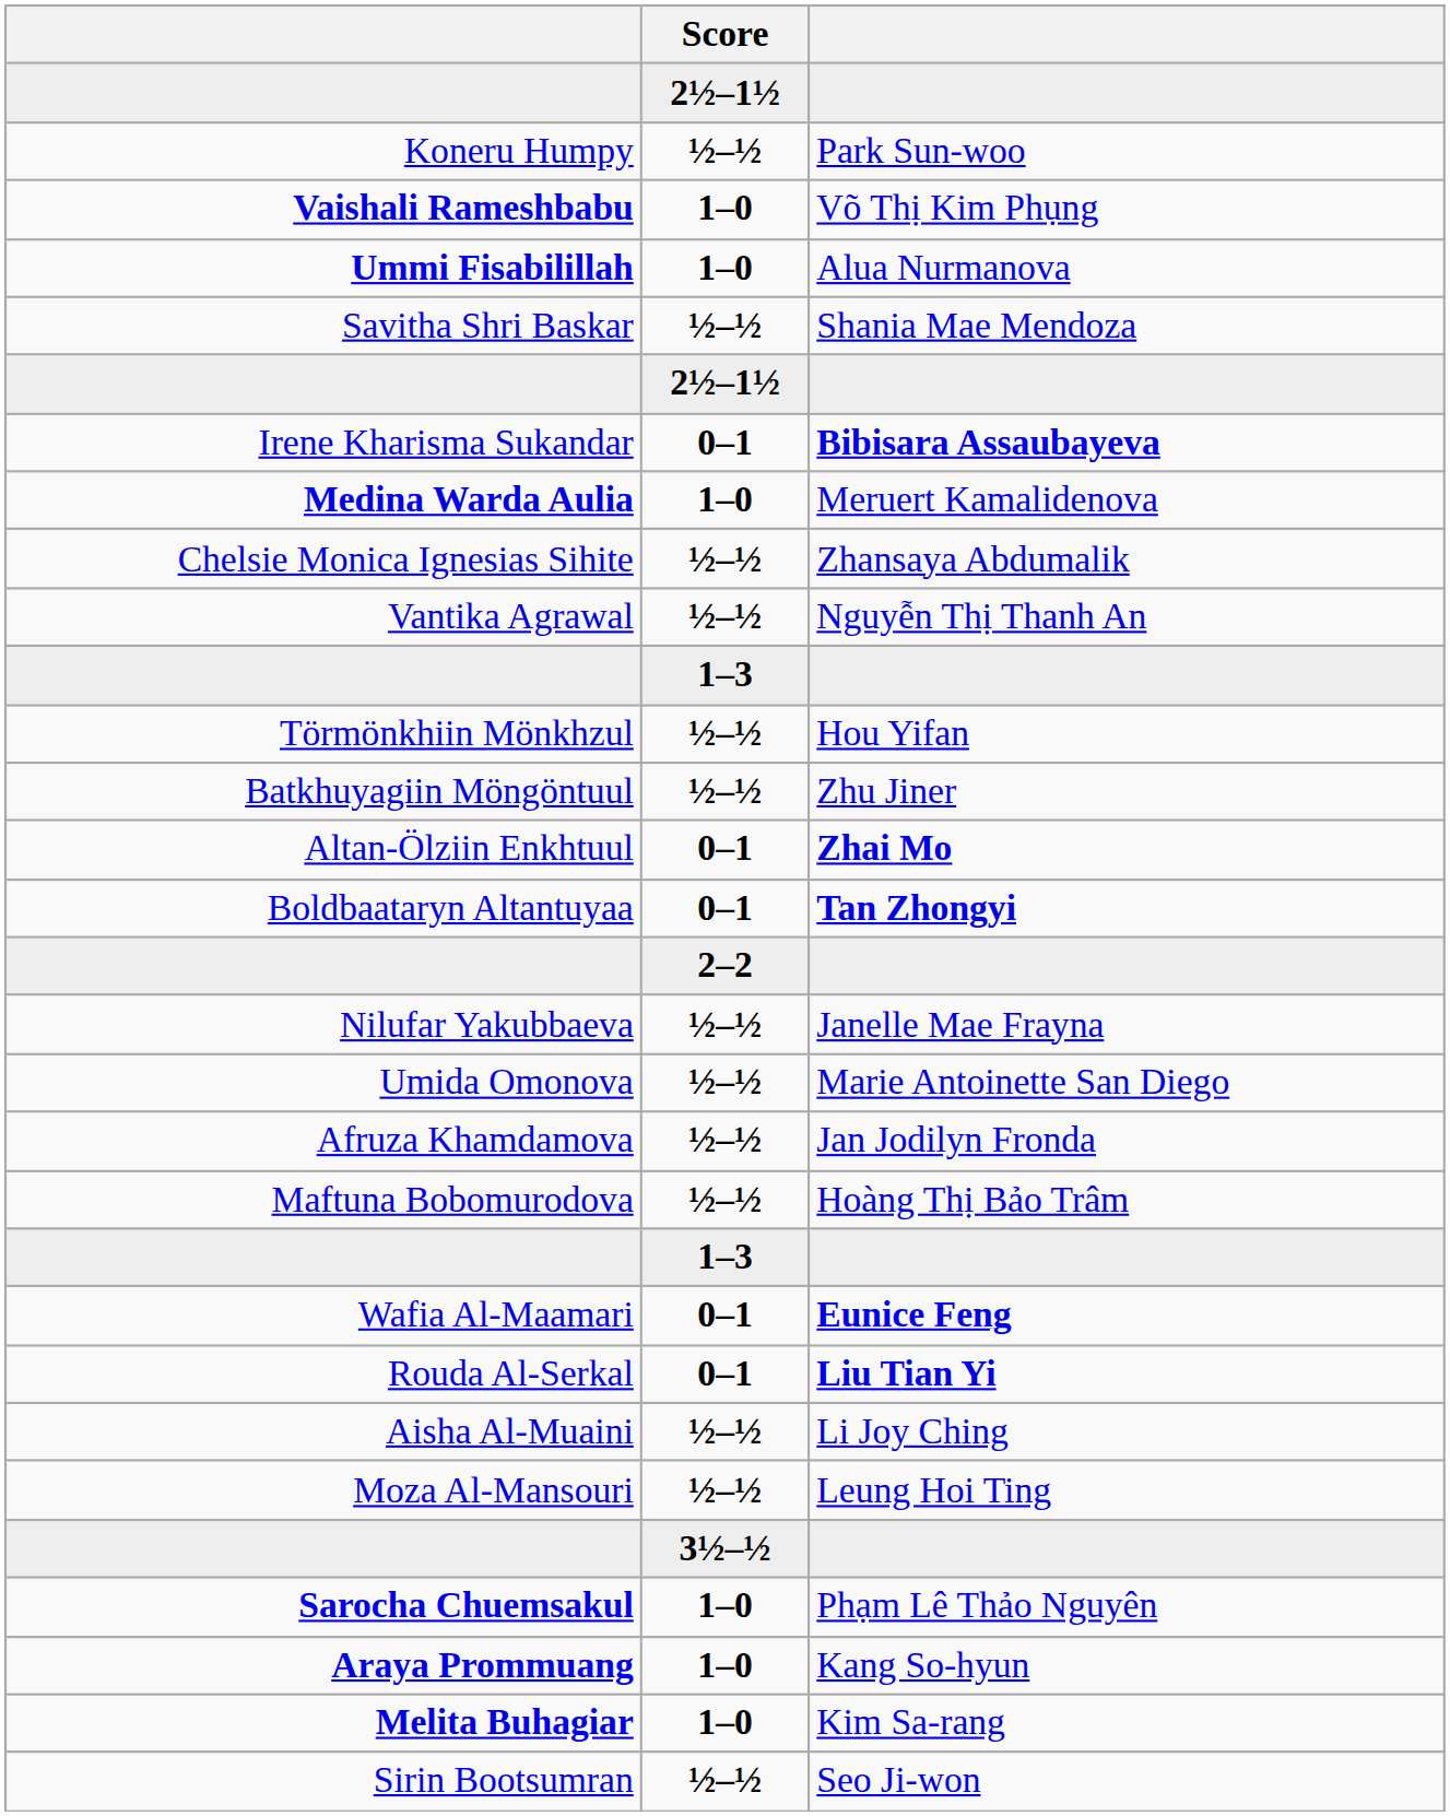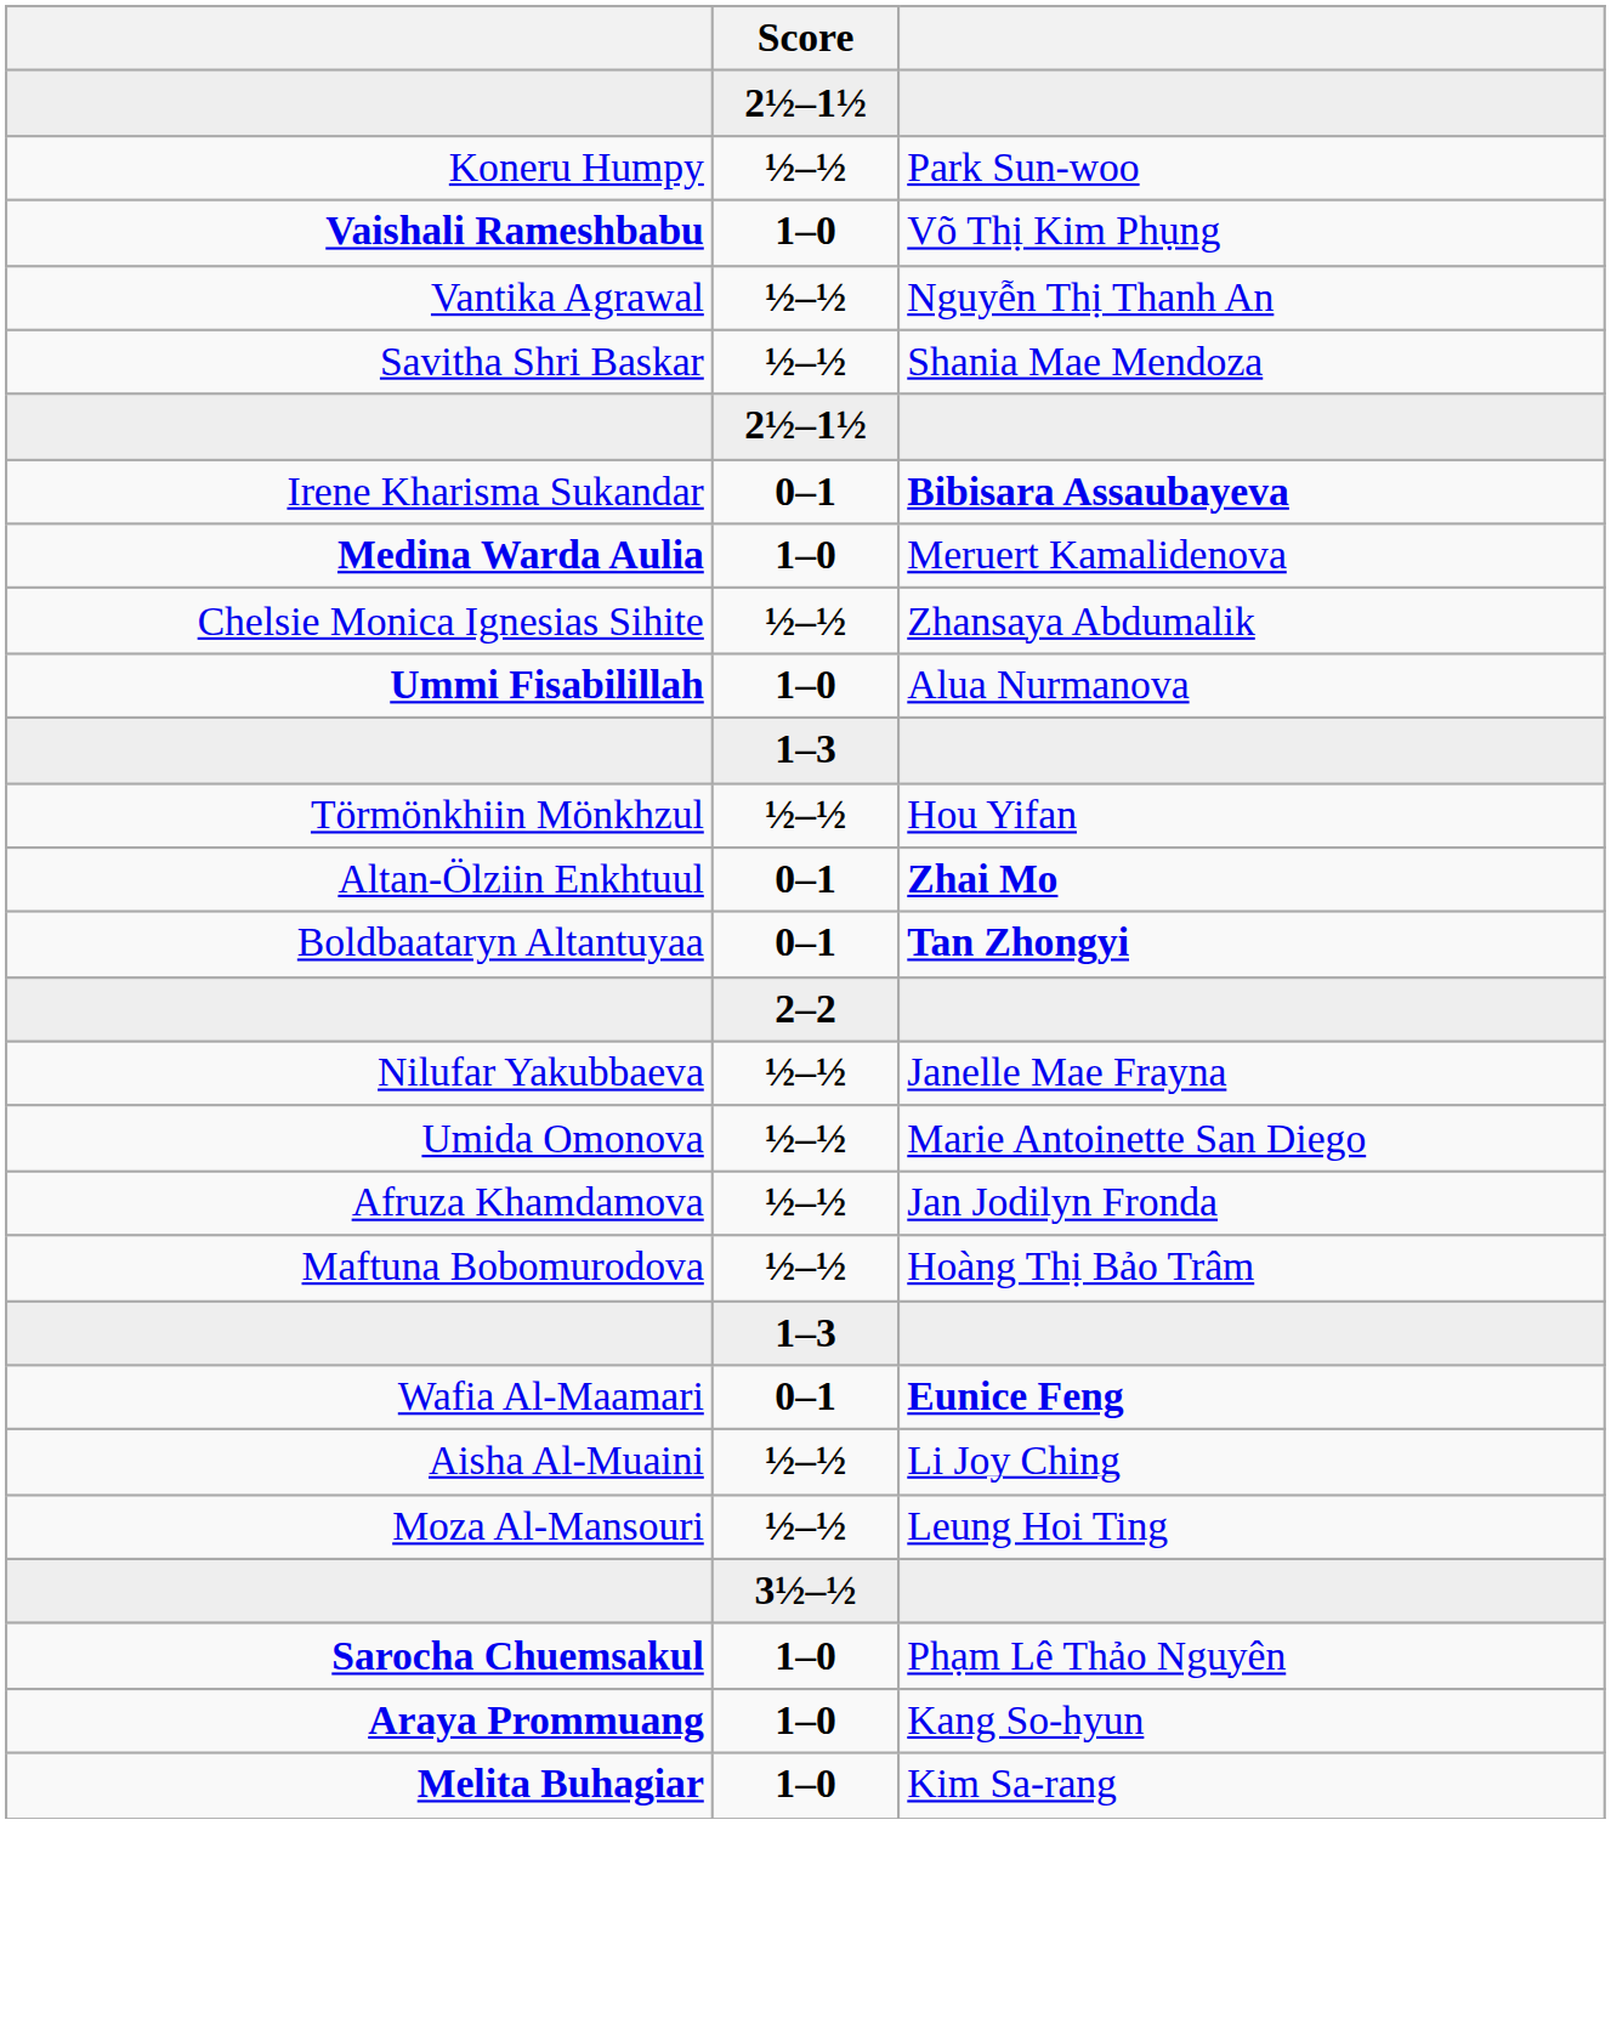rows swapped: Vantika Agrawal <-> Ummi Fisabilillah
- row: Batkhuyagiin Möngöntuul | ½–½ | Zhu Jiner
- row: Rouda Al-Serkal | 0–1 | Liu Tian Yi
- row: Sirin Bootsumran | ½–½ | Seo Ji-won
